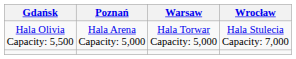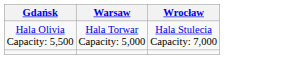- column: Poznań | Hala Arena Capacity: 5,000
